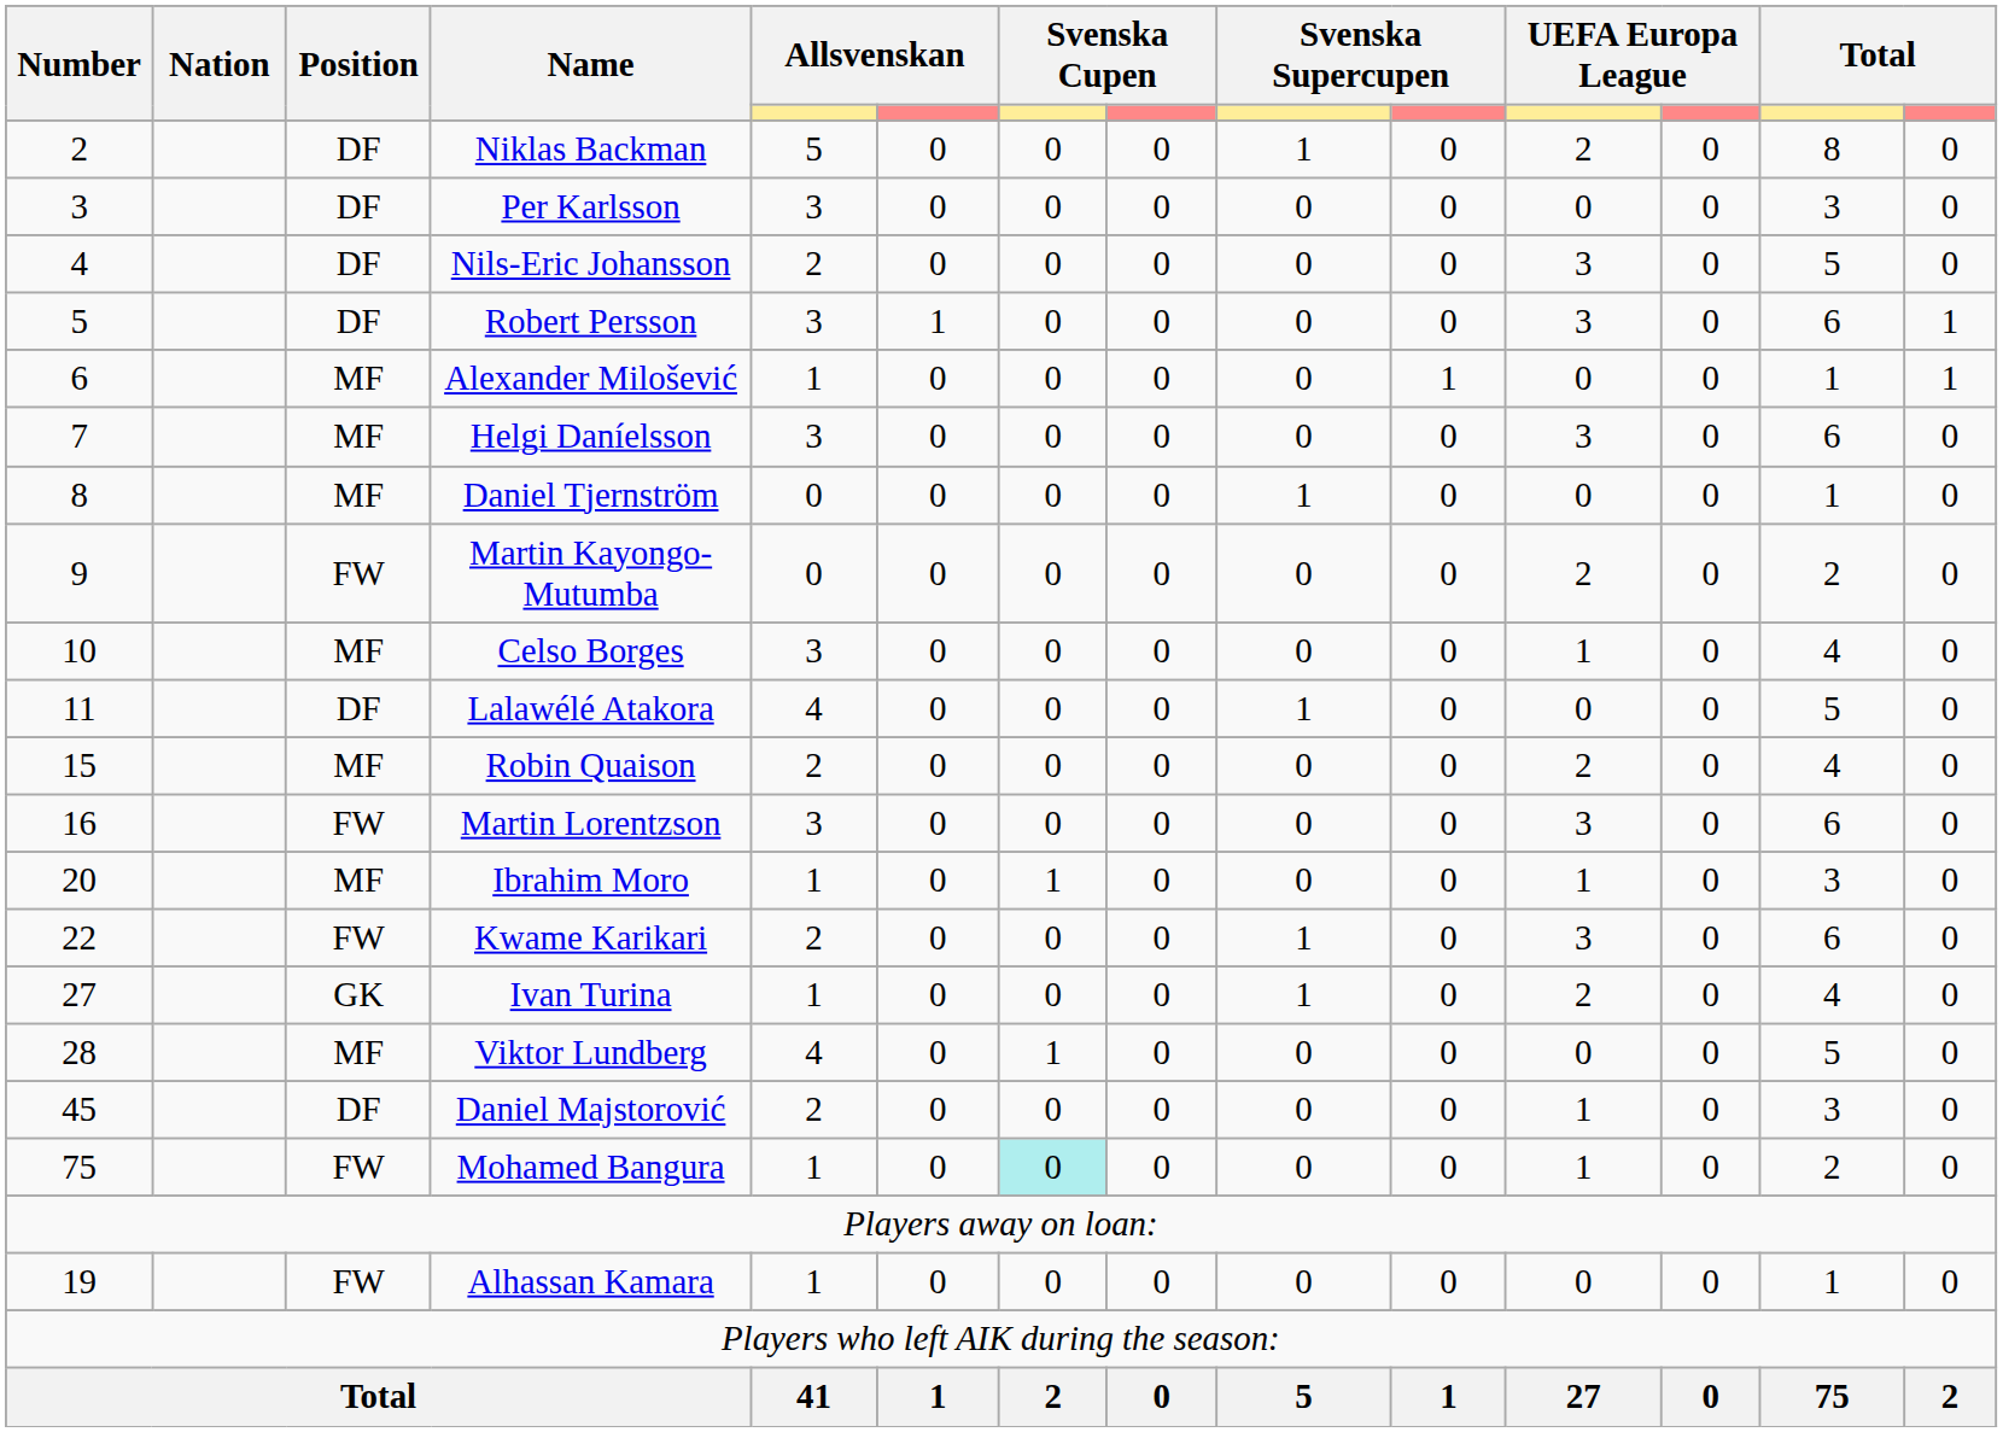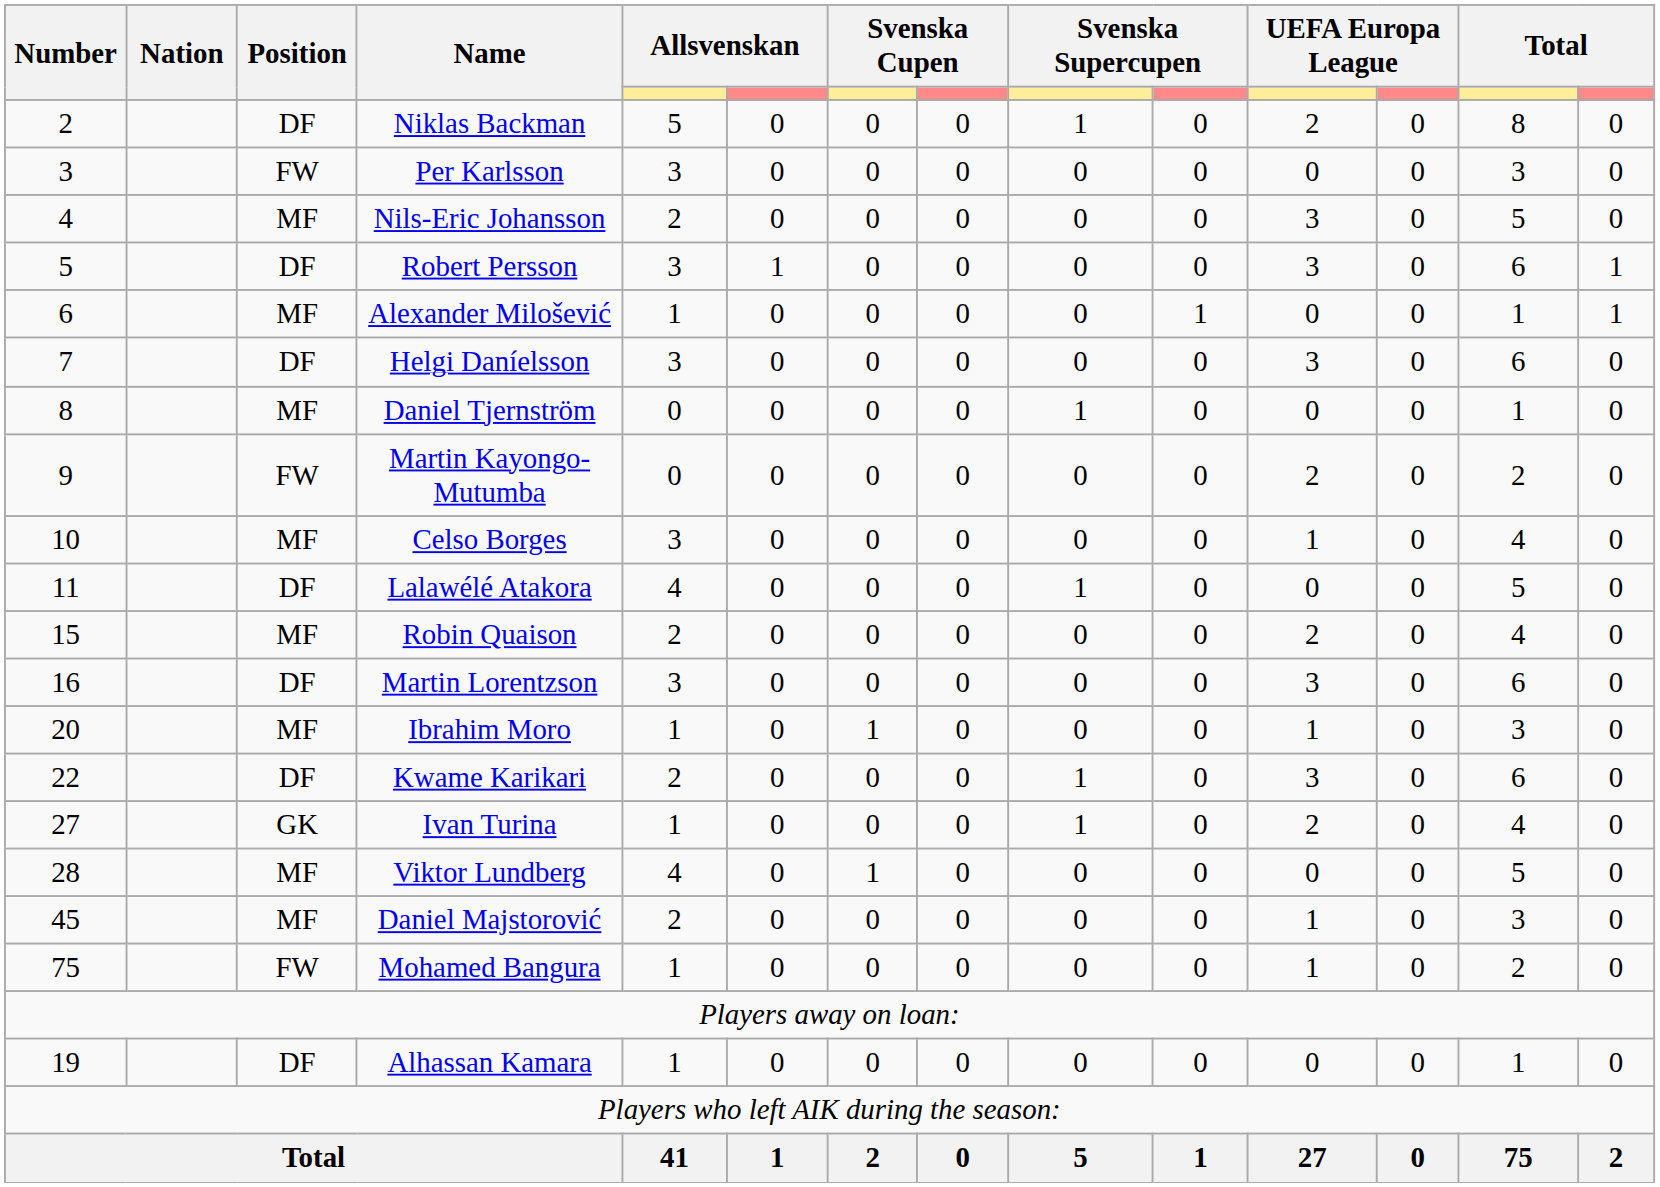Per Karlsson | Position: DF -> FW
Nils-Eric Johansson | Position: DF -> MF
Helgi Daníelsson | Position: MF -> DF
Martin Lorentzson | Position: FW -> DF
Kwame Karikari | Position: FW -> DF
Daniel Majstorović | Position: DF -> MF
Mohamed Bangura | column 7: paleturquoise background -> no background
Alhassan Kamara | Position: FW -> DF
